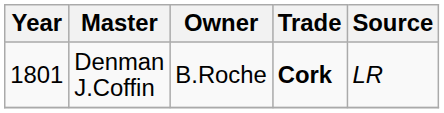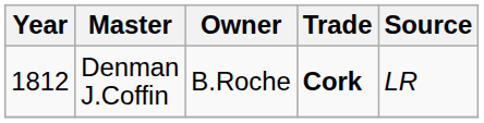Denman J.Coffin | Year: 1801 -> 1812
